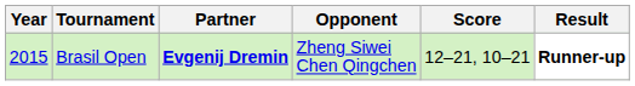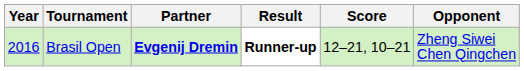columns swapped: Opponent <-> Result
Brasil Open | Year: 2015 -> 2016
